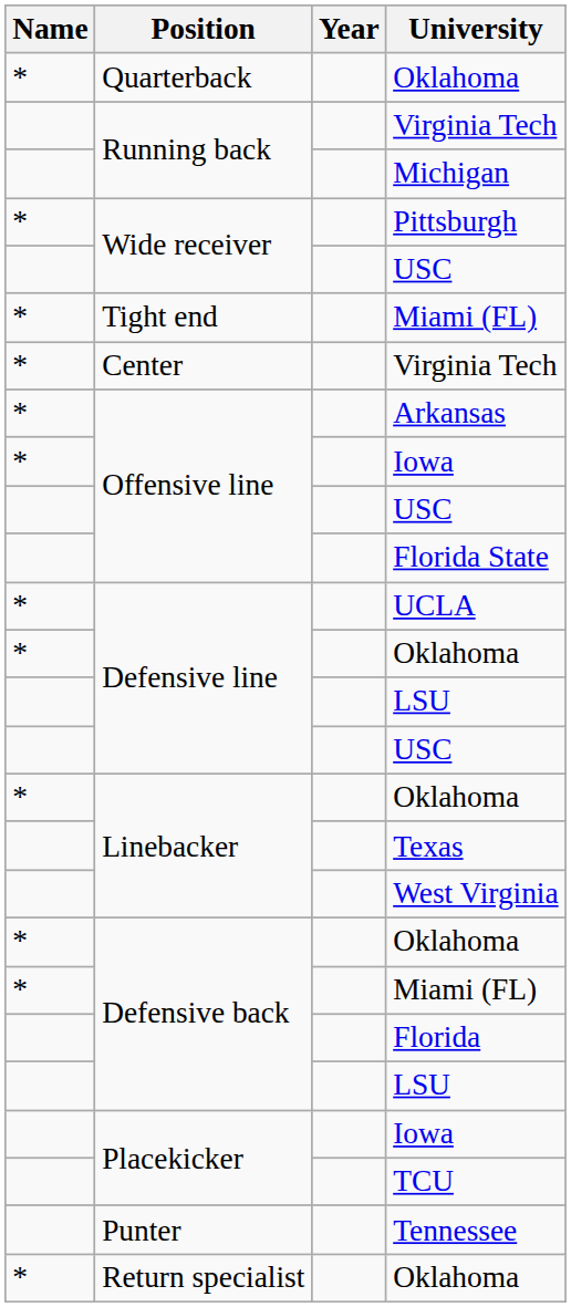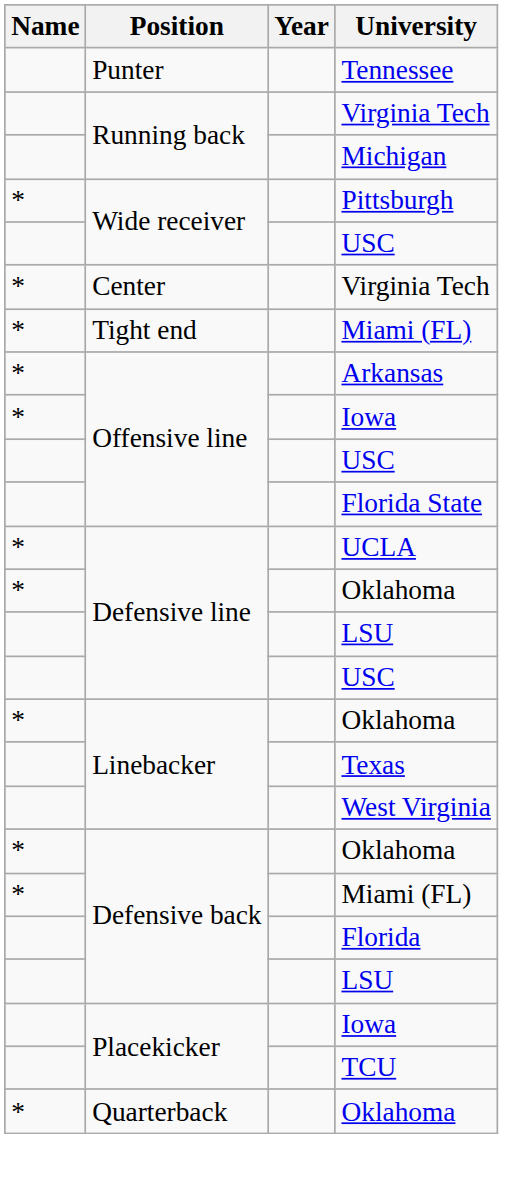rows swapped: Quarterback / Oklahoma <-> Tennessee
rows swapped: Tight end / Miami (FL) <-> Center / Virginia Tech
- row: * | Return specialist | Oklahoma
